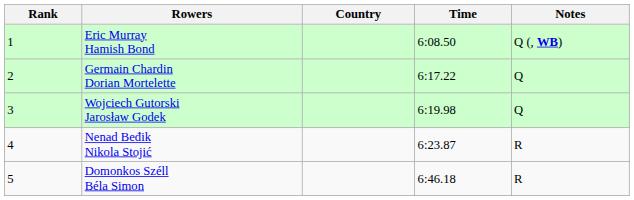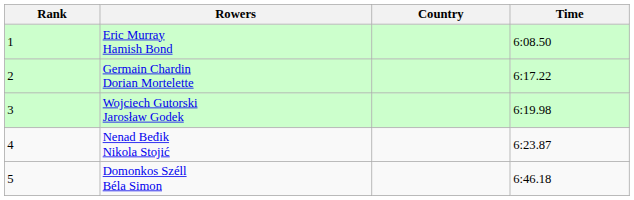- column: Notes | Q (, WB) | Q | Q | R | R
